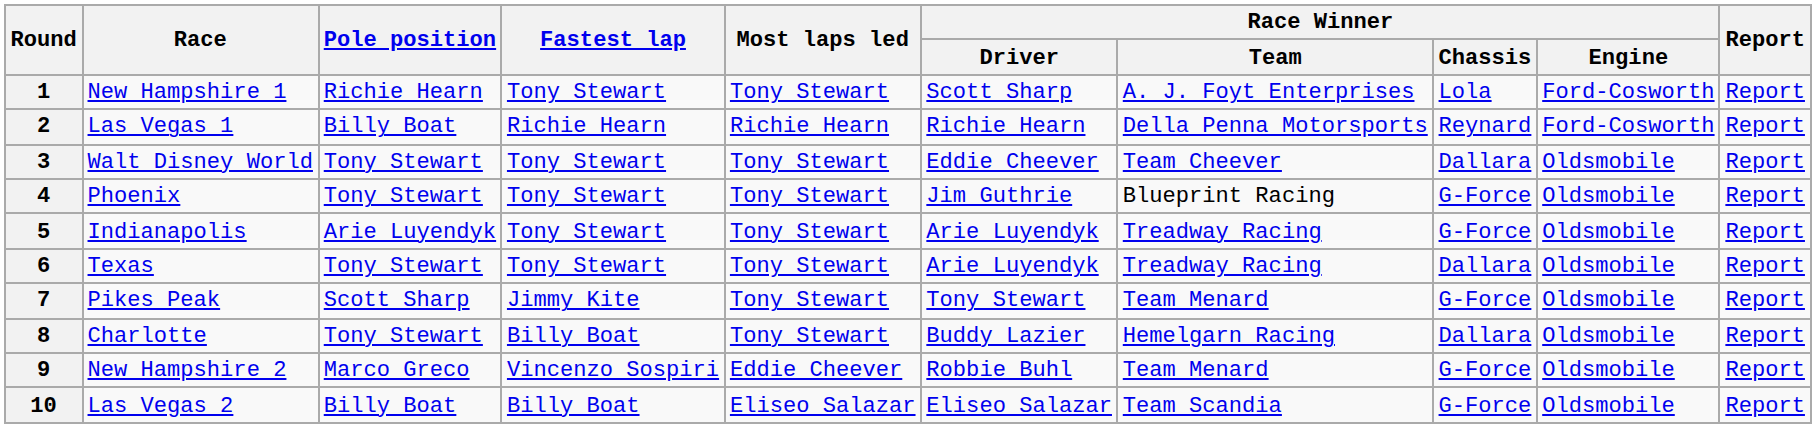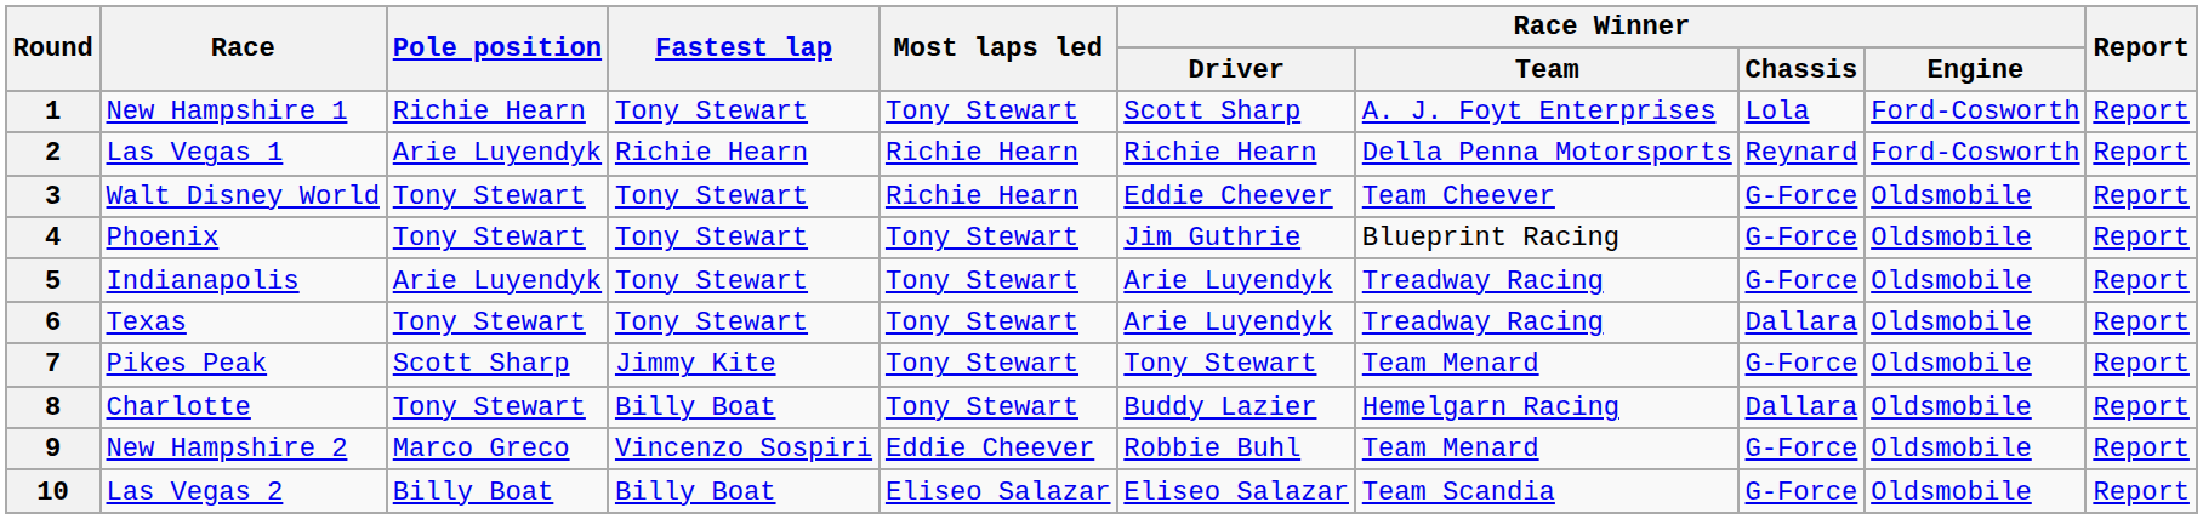2 | Pole position: Billy Boat -> Arie Luyendyk
3 | Most laps led: Tony Stewart -> Richie Hearn
3 | Race Winner / Chassis: Dallara -> G-Force
